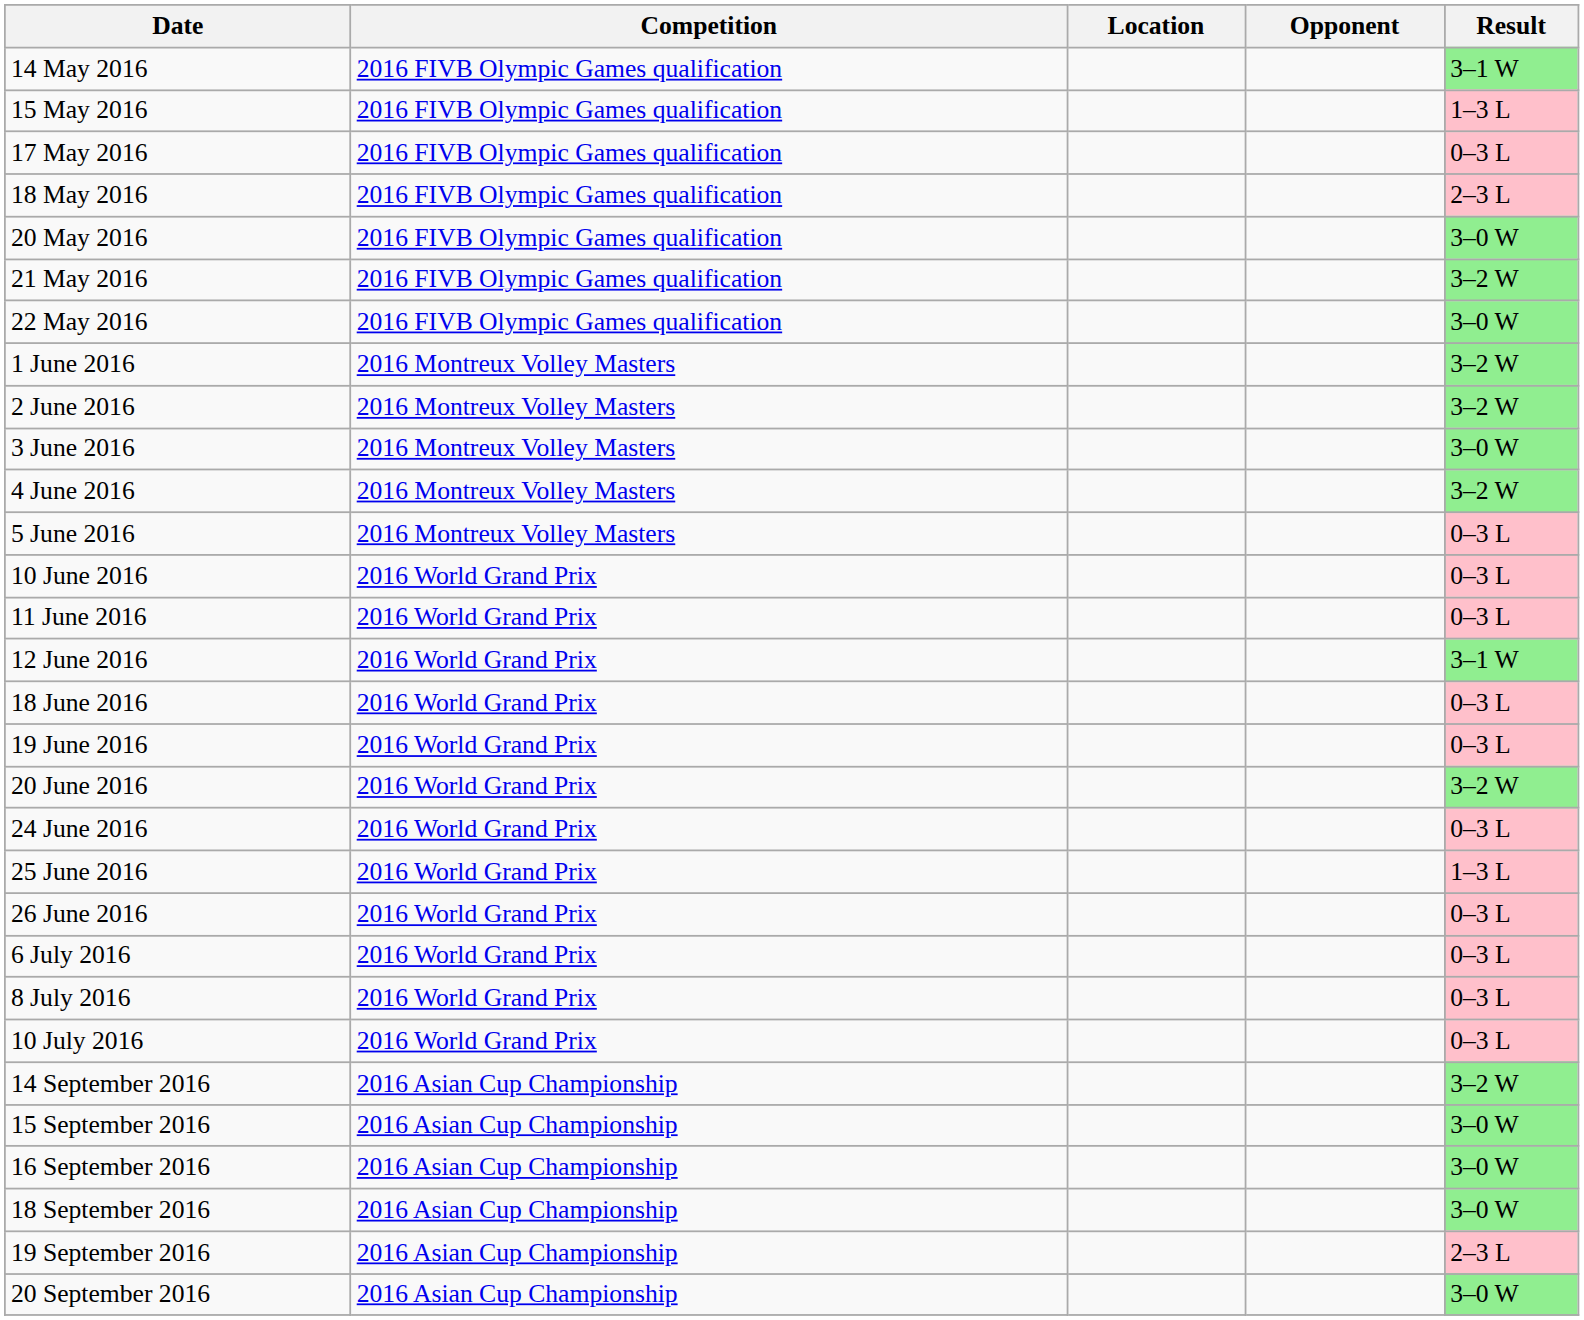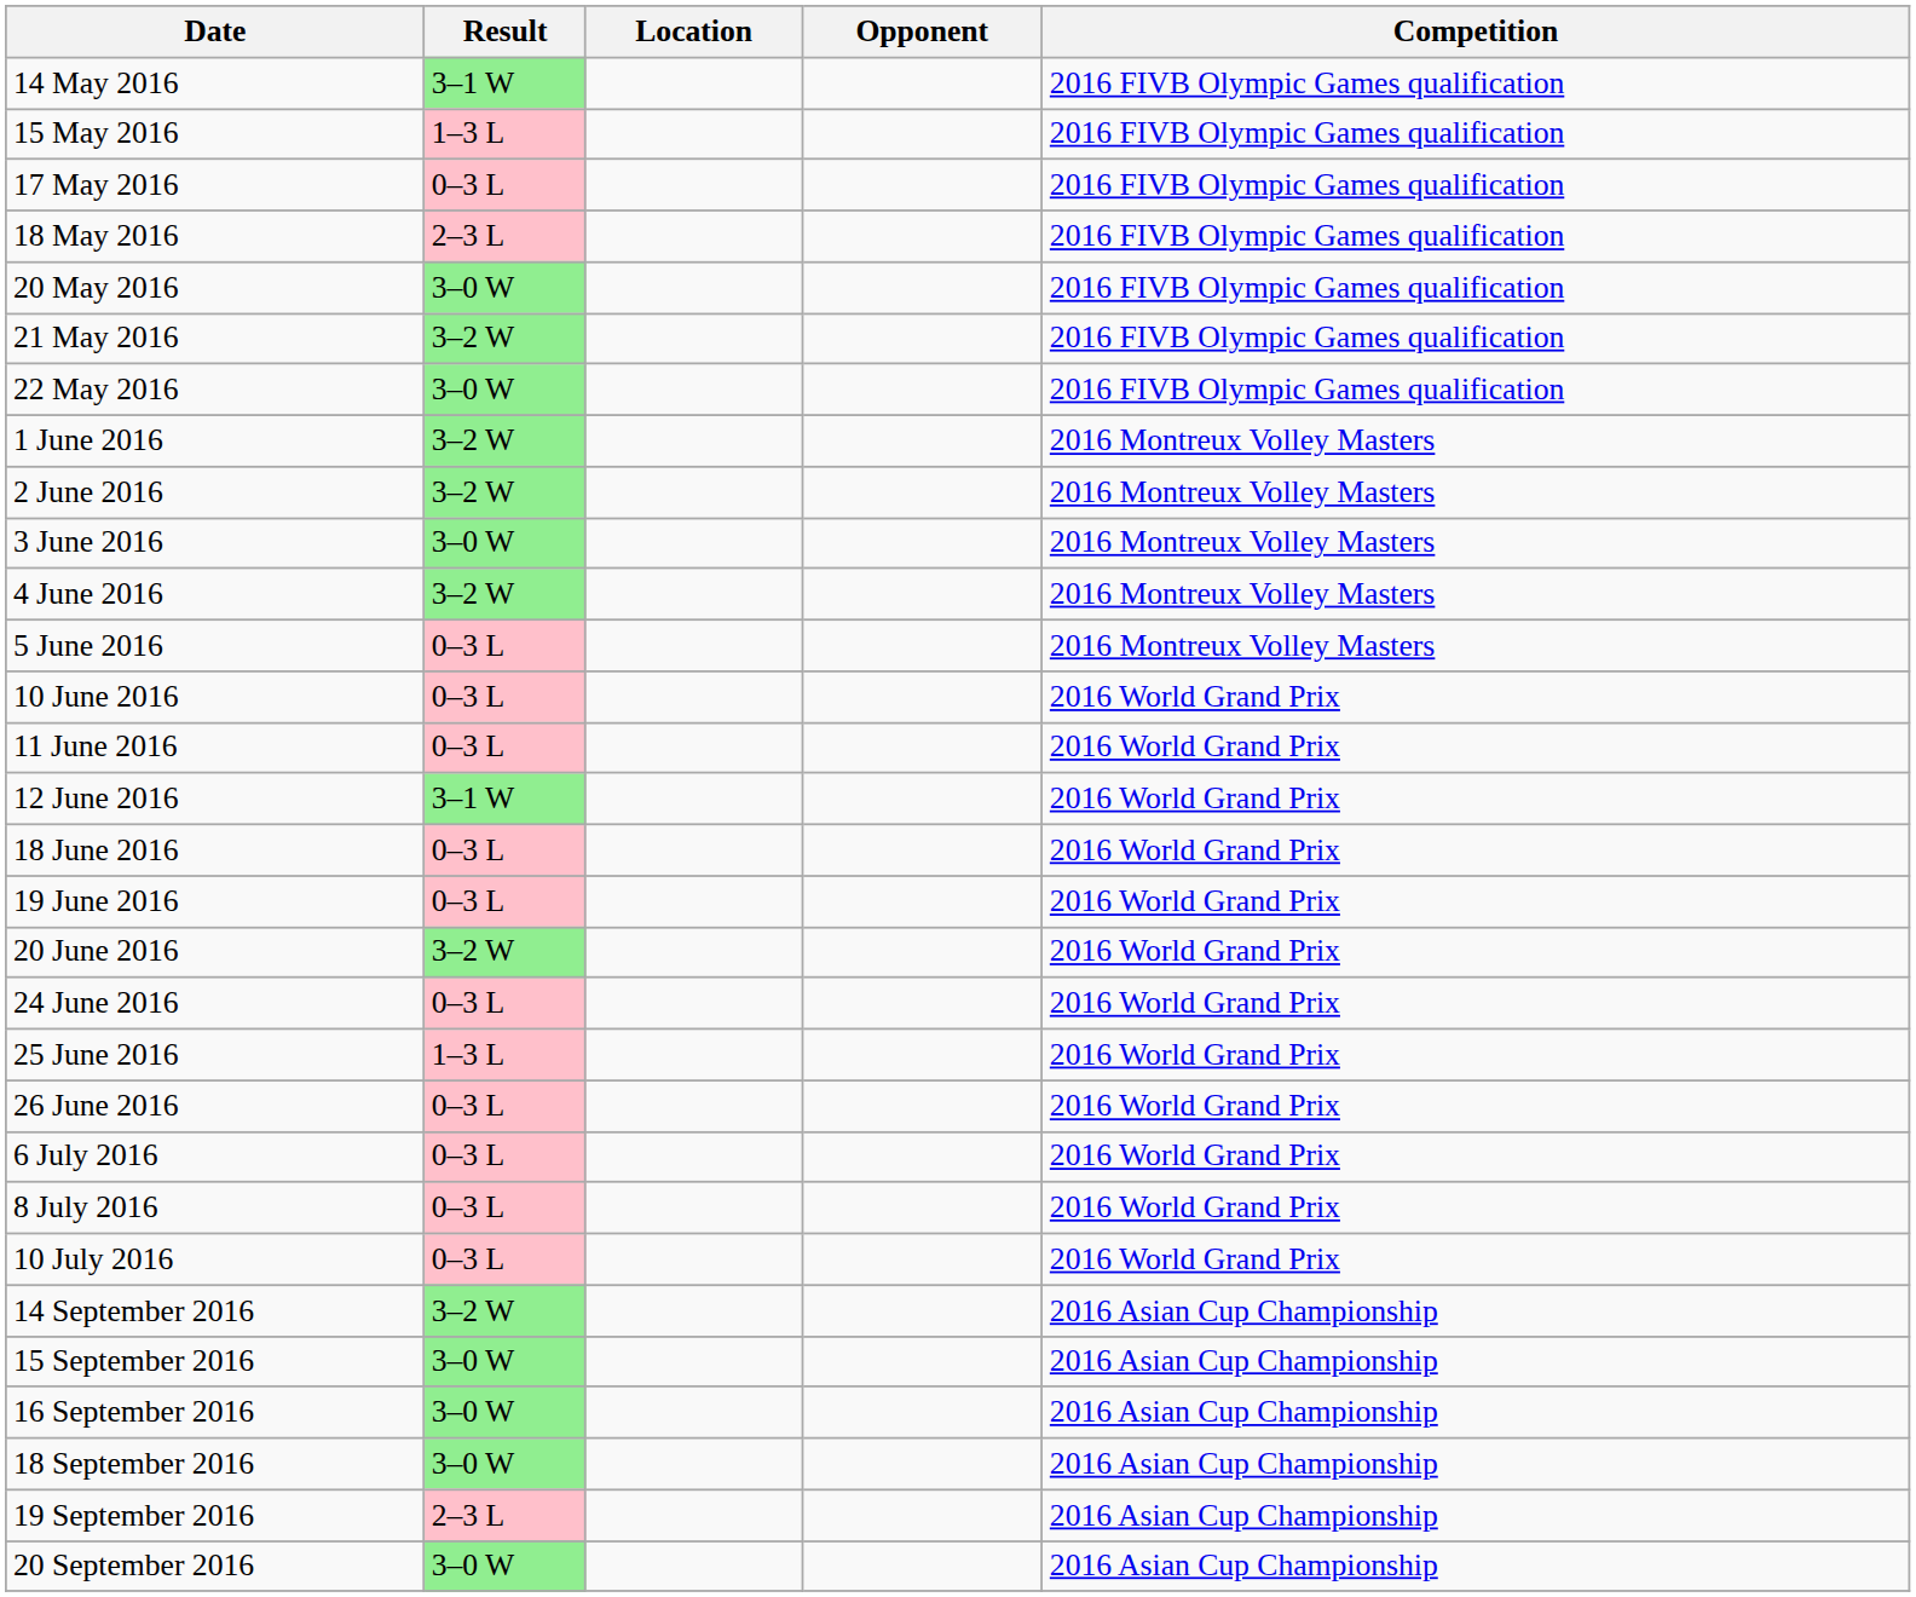columns swapped: Competition <-> Result
